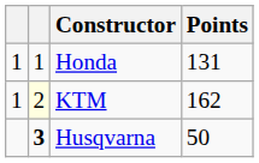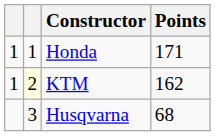Honda | Points: 131 -> 171
Husqvarna | column 2: bold -> normal
Husqvarna | Points: 50 -> 68
